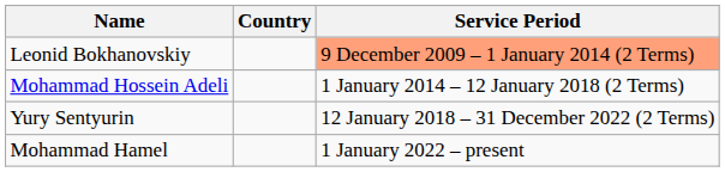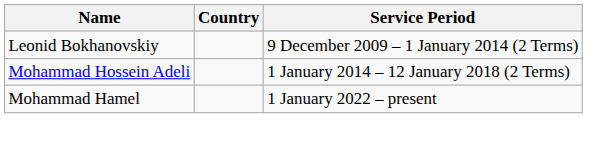Leonid Bokhanovskiy | Service Period: lightsalmon background -> no background
- row: Yury Sentyurin | 12 January 2018 – 31 December 2022 (2 Terms)
